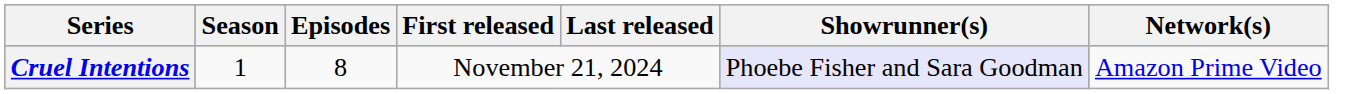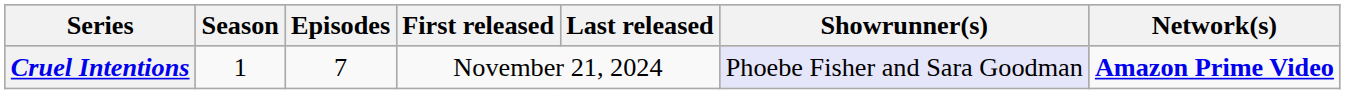Cruel Intentions | Episodes: 8 -> 7
Cruel Intentions | Network(s): normal -> bold
